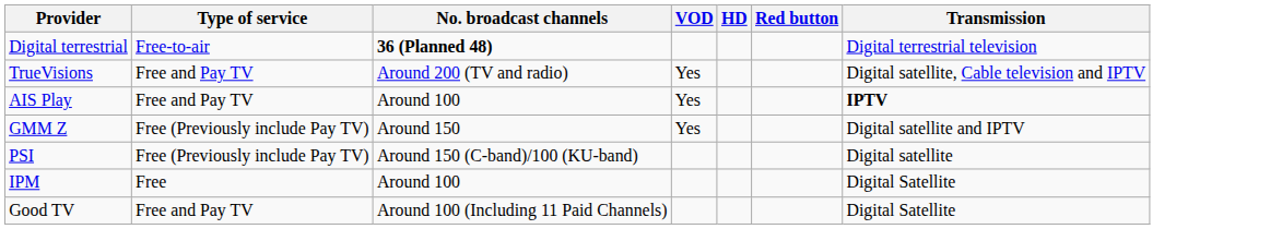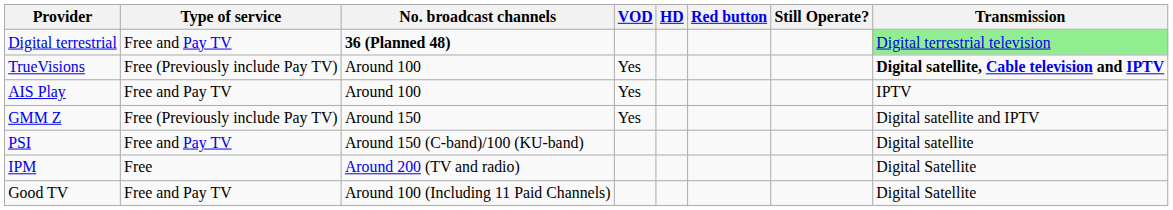+ column: Still Operate?
Digital terrestrial | Type of service: Free-to-air -> Free and Pay TV
Digital terrestrial | Transmission: no background -> lightgreen background
TrueVisions | Type of service: Free and Pay TV -> Free (Previously include Pay TV)
TrueVisions | No. broadcast channels: Around 200 (TV and radio) -> Around 100
TrueVisions | Transmission: normal -> bold
AIS Play | Transmission: bold -> normal
PSI | Type of service: Free (Previously include Pay TV) -> Free and Pay TV
IPM | No. broadcast channels: Around 100 -> Around 200 (TV and radio)
